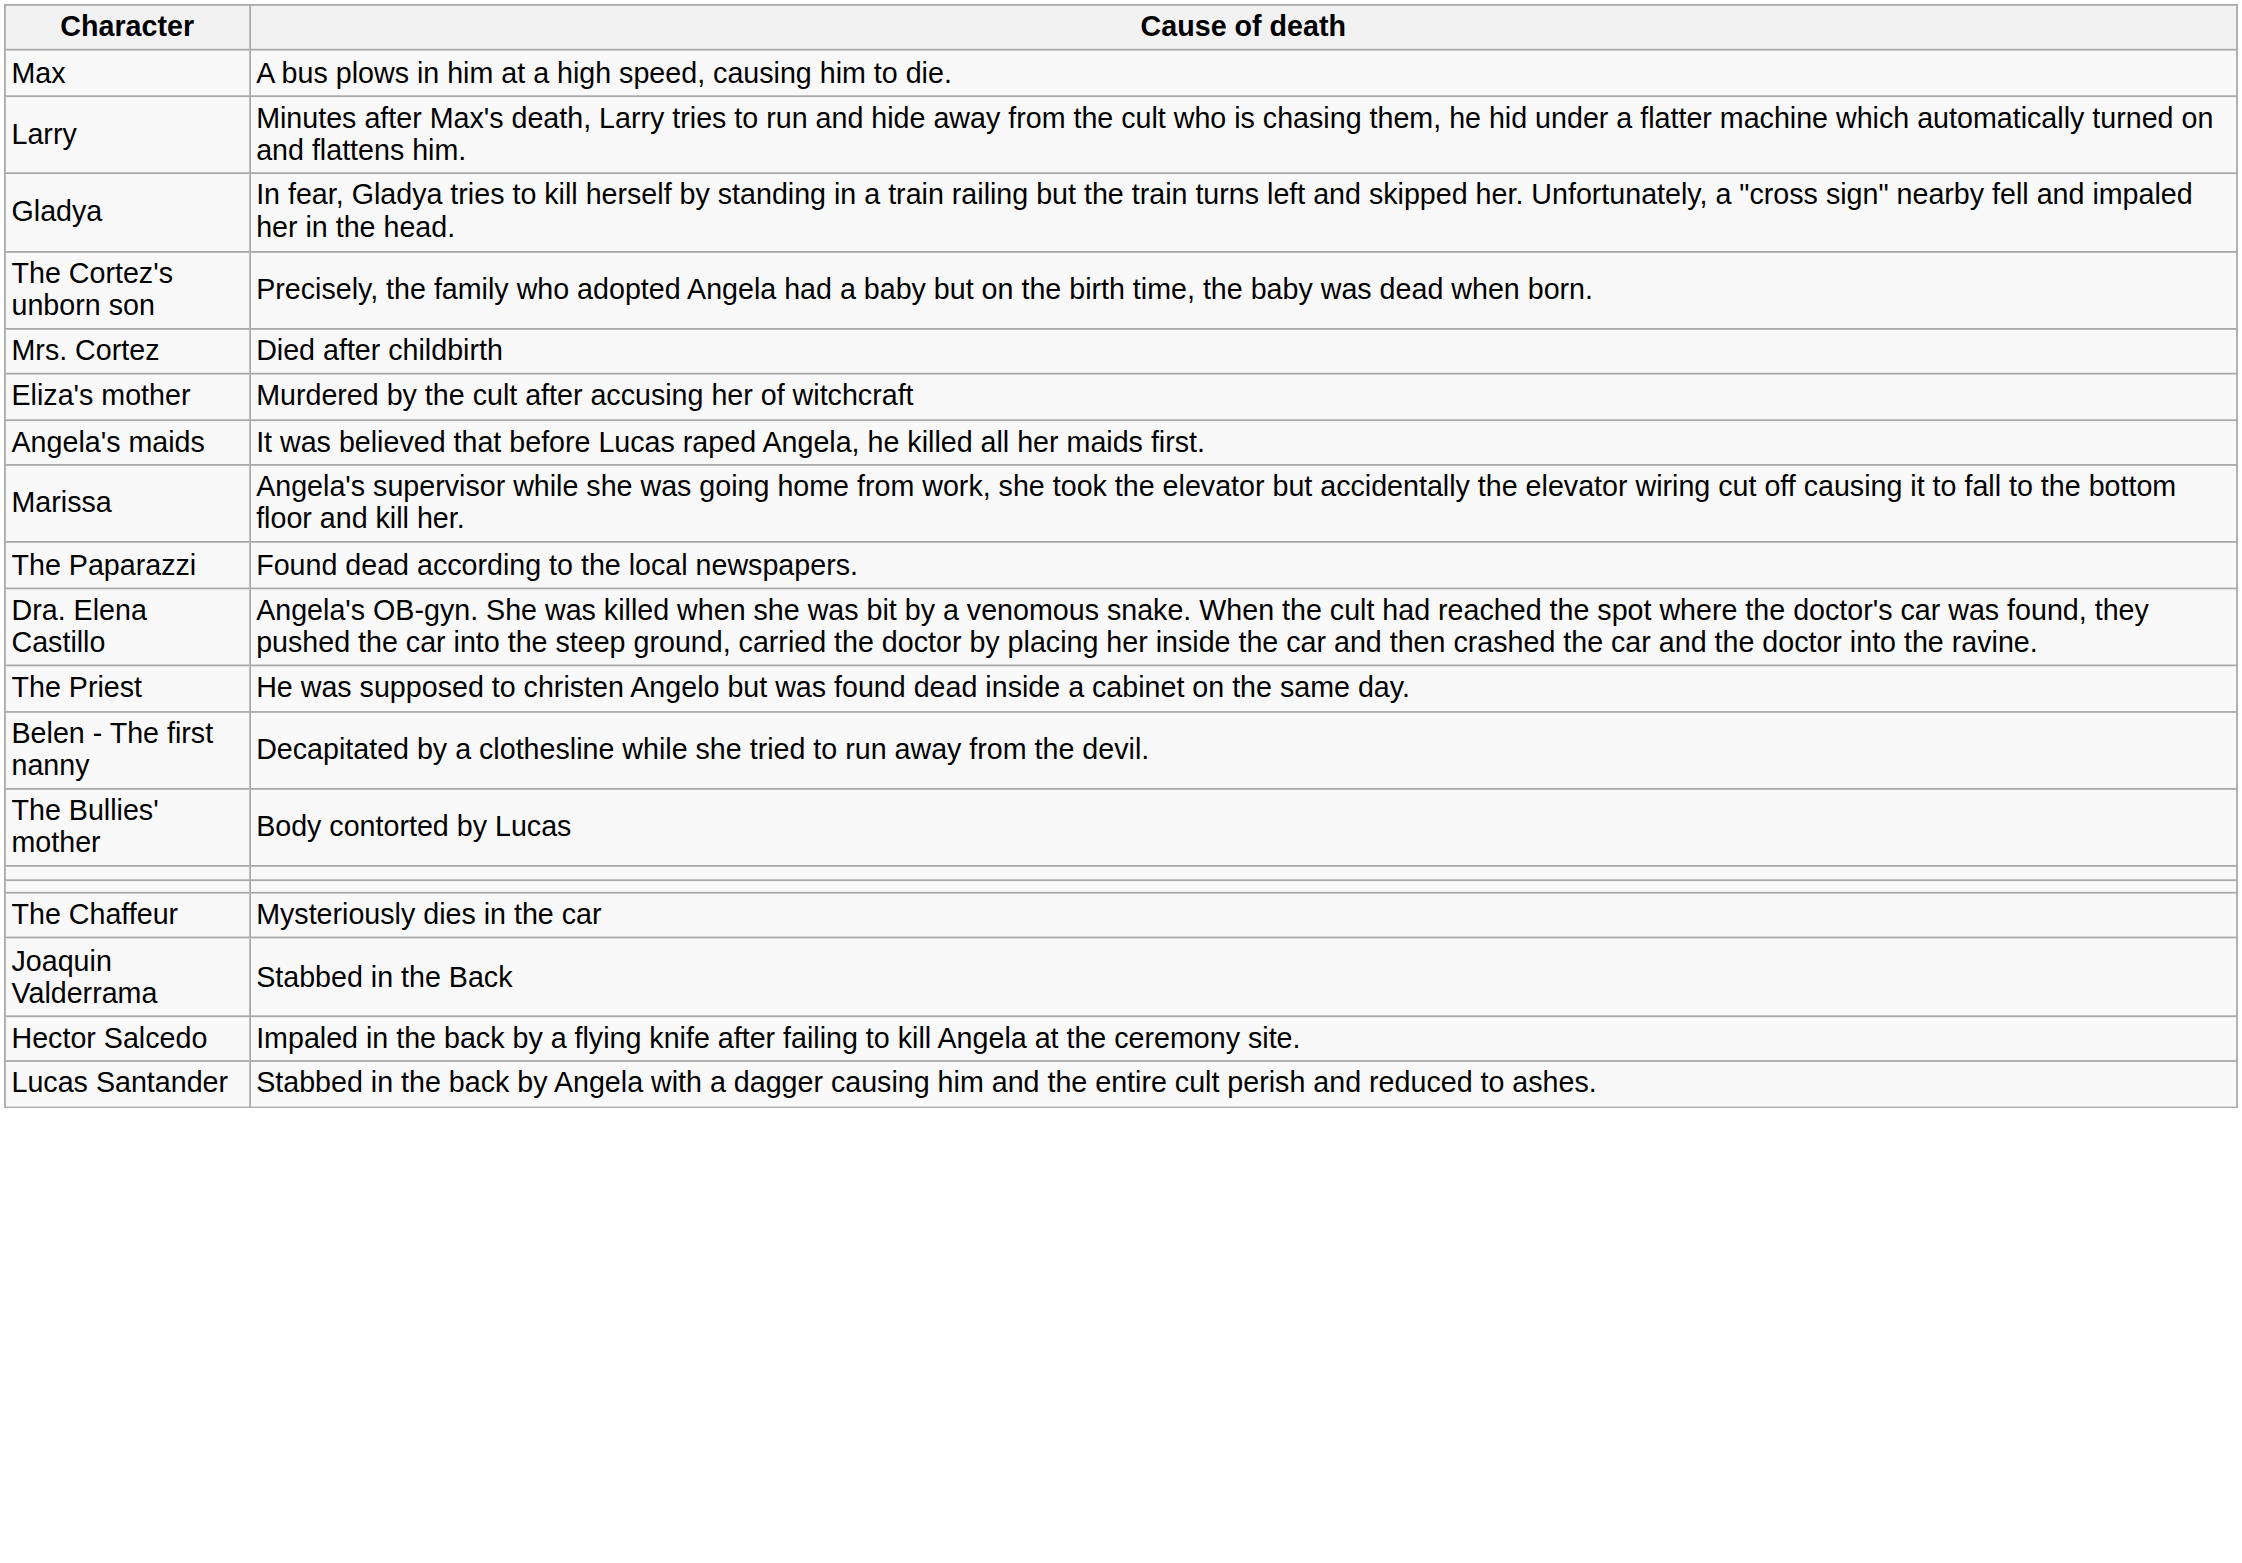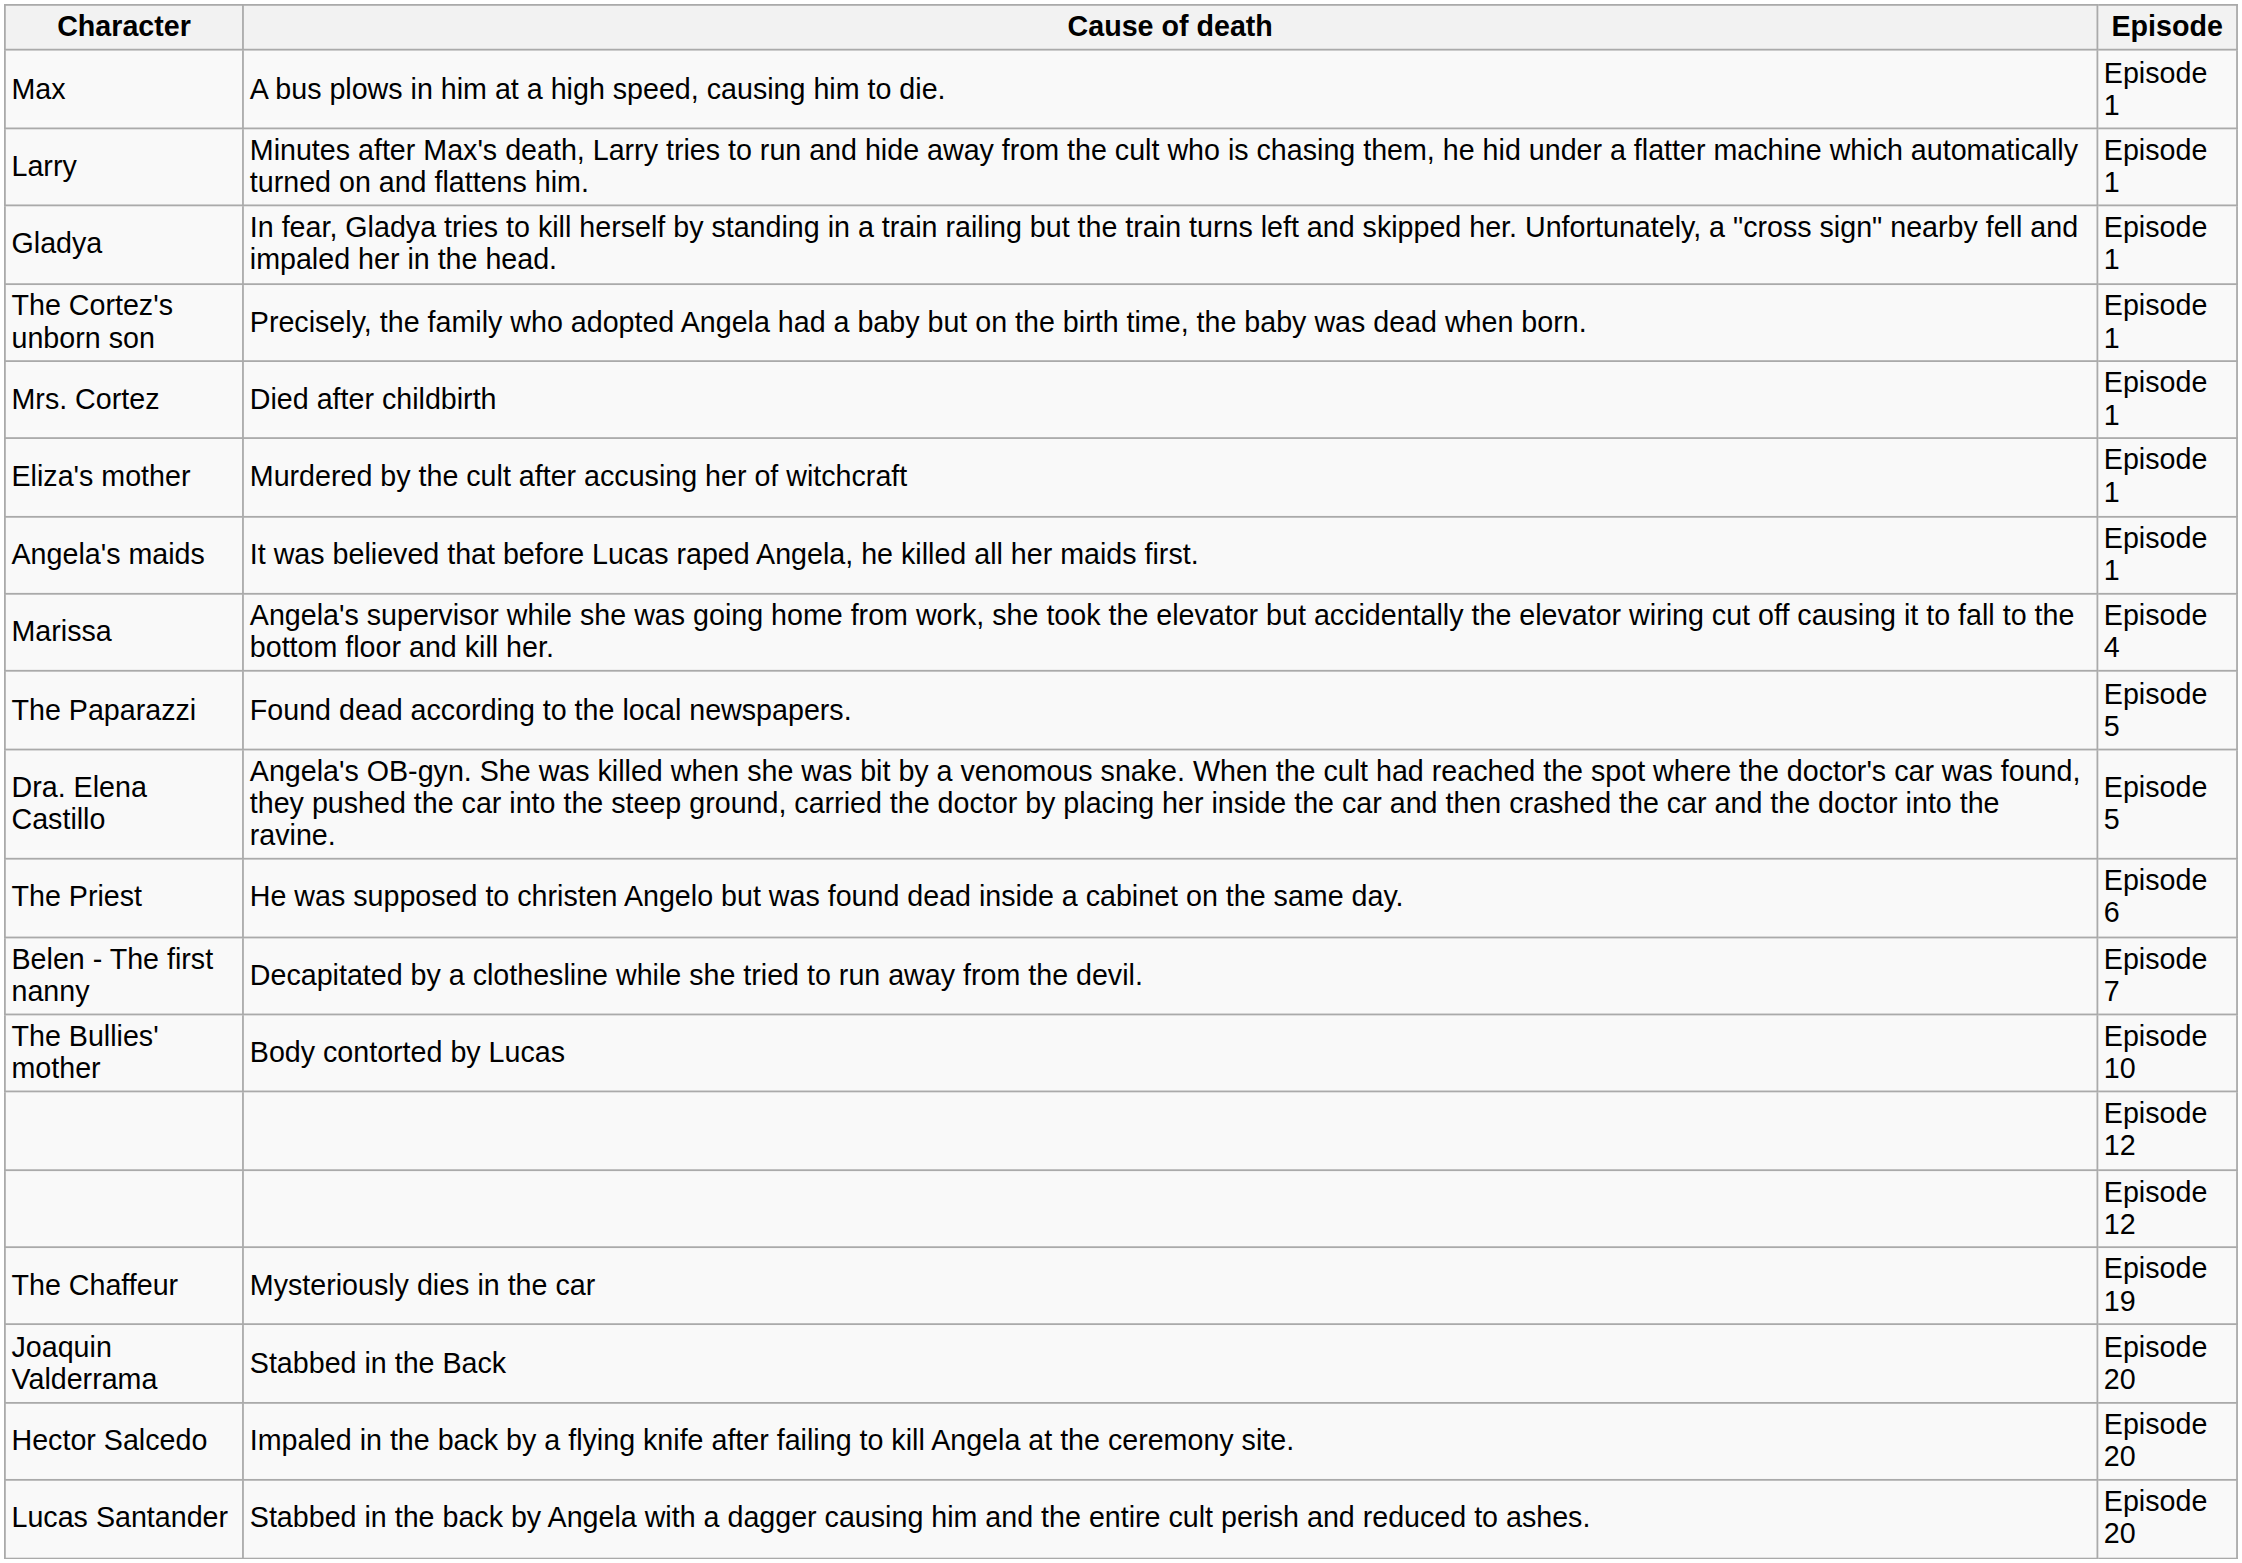+ column: Episode | Episode 1 | Episode 1 | Episode 1 | Episode 1 | Episode 1 | Episode 1 | Episode 1 | Episode 4 | Episode 5 | Episode 5 | Episode 6 | Episode 7 | Episode 10 | Episode 12 | Episode 12 | Episode 19 | Episode 20 | Episode 20 | Episode 20
